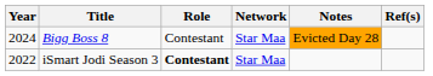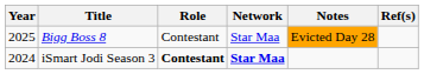Bigg Boss 8 | Year: 2024 -> 2025
iSmart Jodi Season 3 | Year: 2022 -> 2024
iSmart Jodi Season 3 | Network: normal -> bold
